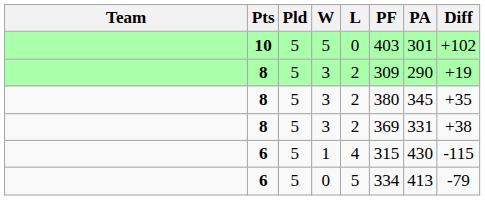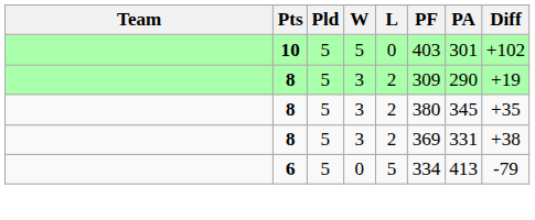- row: 6 | 5 | 1 | 4 | 315 | 430 | -115
